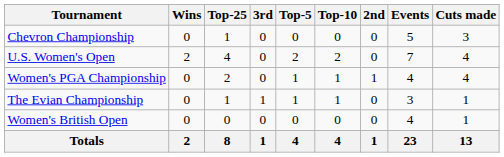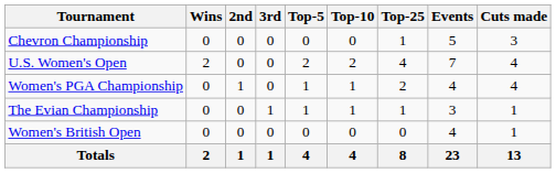columns swapped: 2nd <-> Top-25
